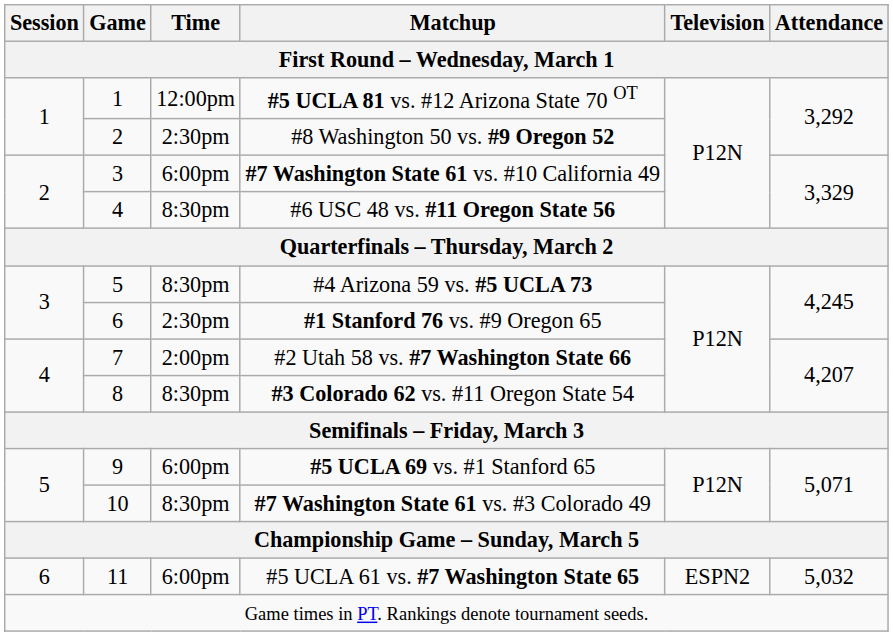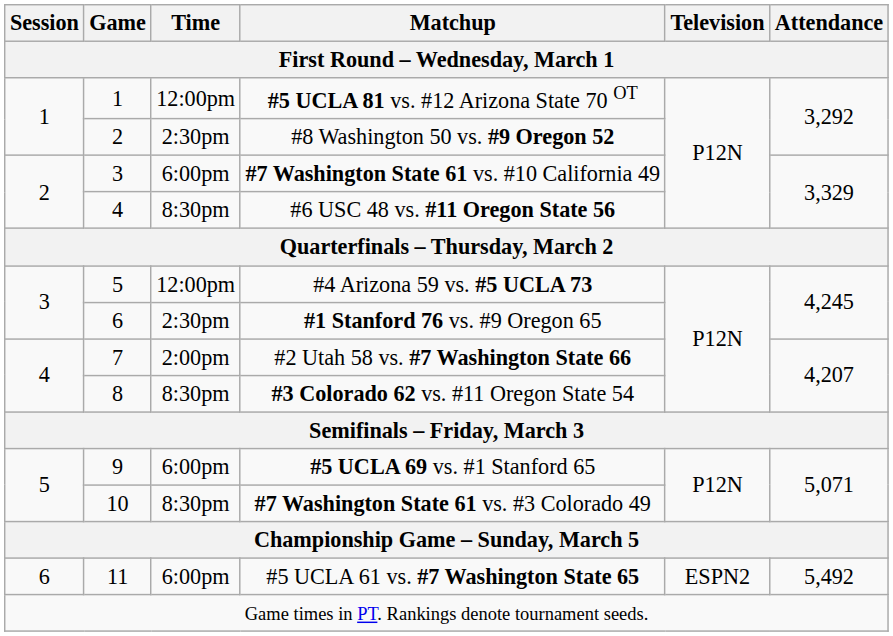#4 Arizona 59 vs. #5 UCLA 73 | Time: 8:30pm -> 12:00pm
#5 UCLA 61 vs. #7 Washington State 65 | Attendance: 5,032 -> 5,492
